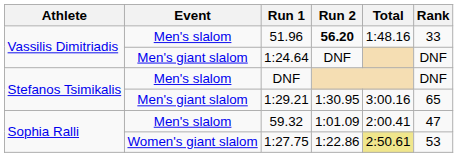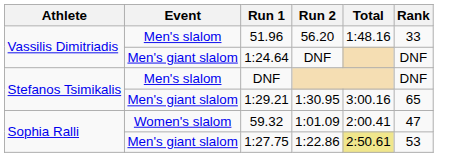51.96 | Run 2: bold -> normal
59.32 | Event: Men's slalom -> Women's slalom
1:27.75 | Event: Women's giant slalom -> Men's giant slalom
